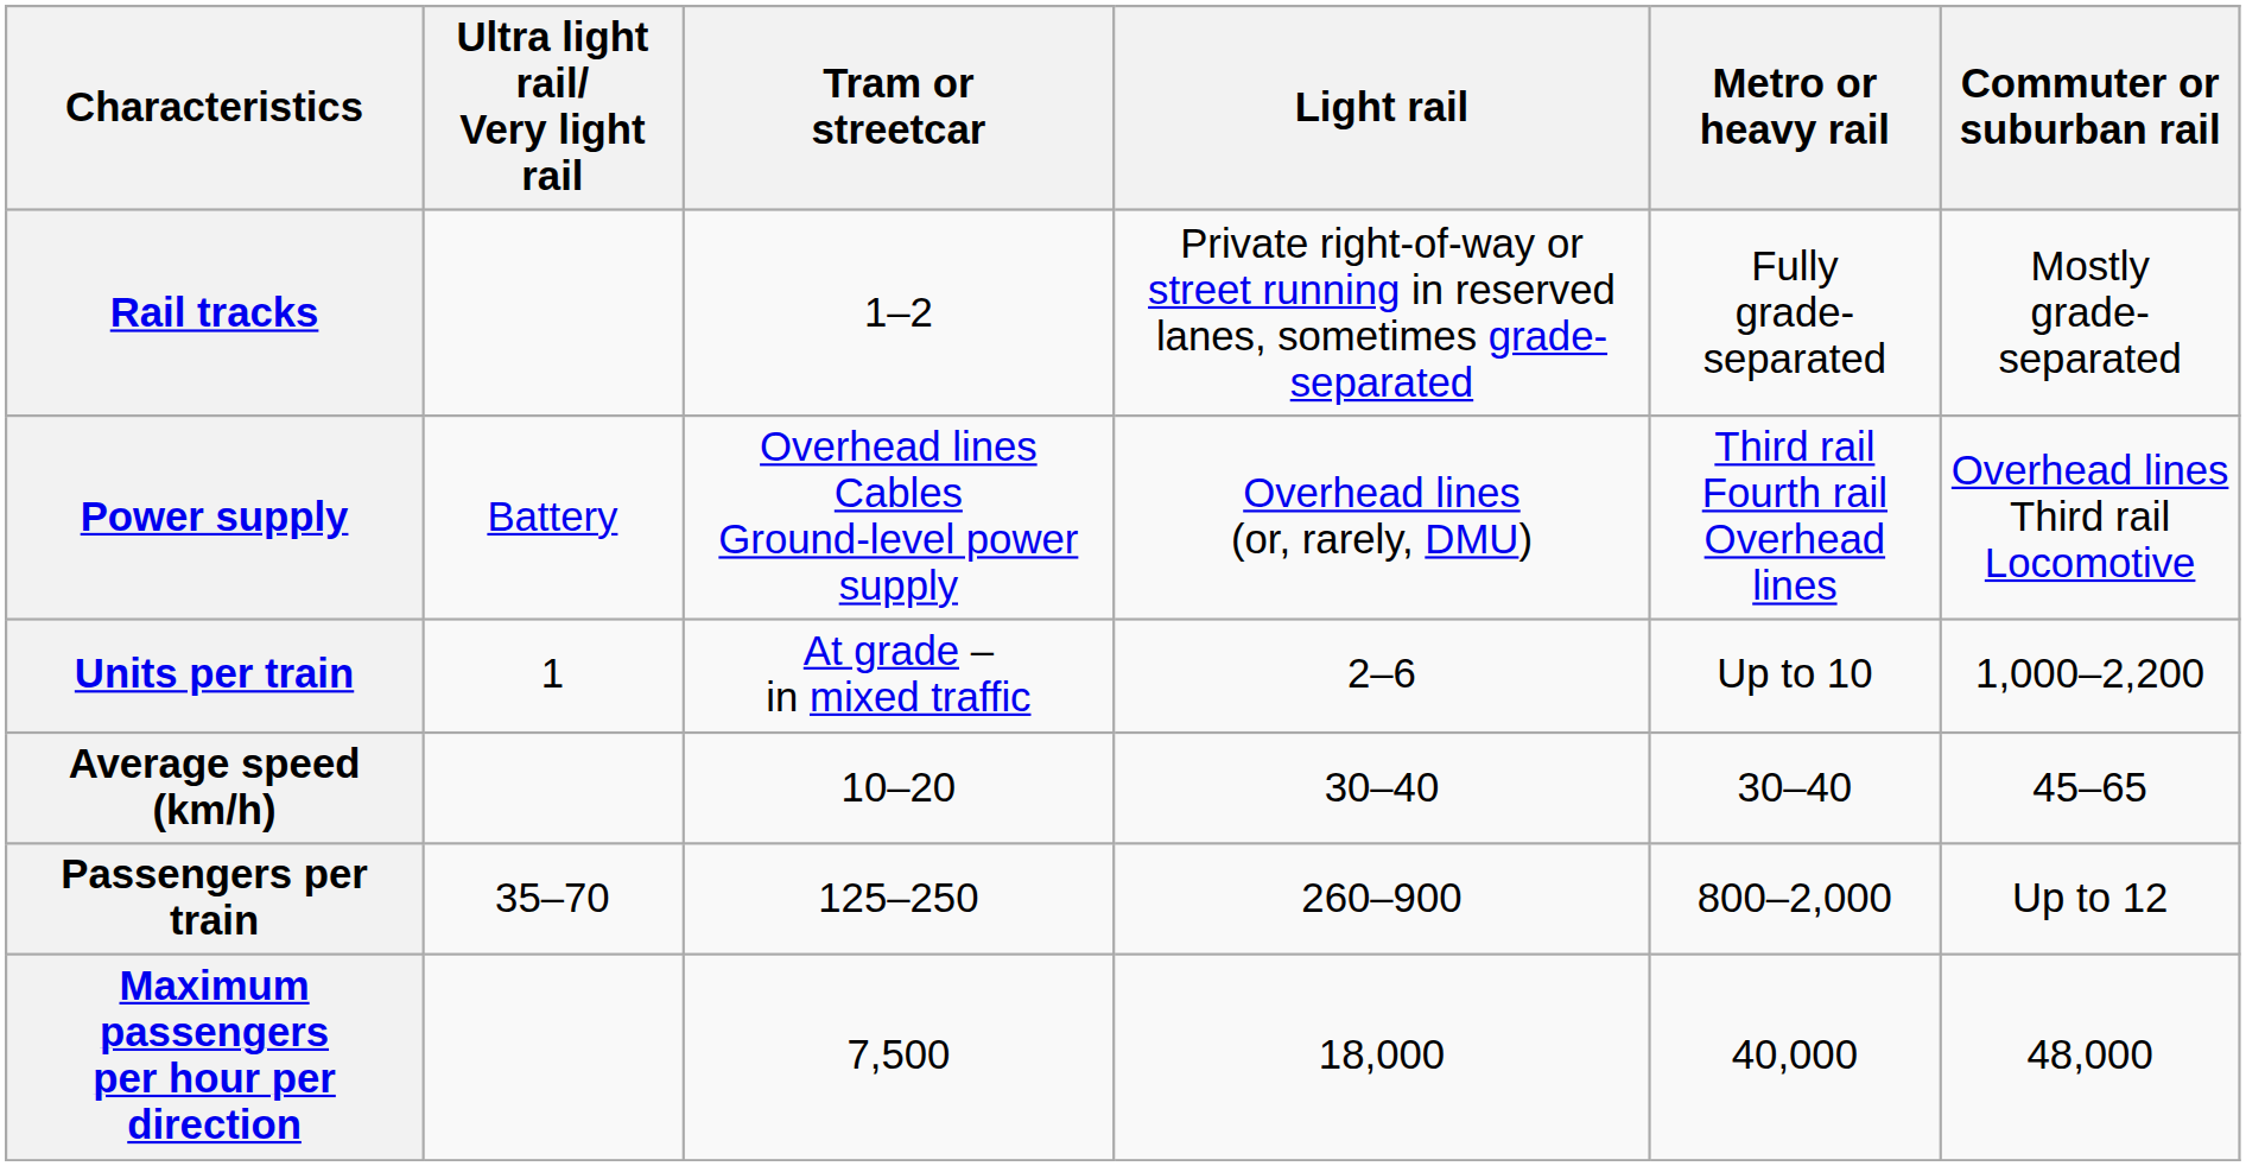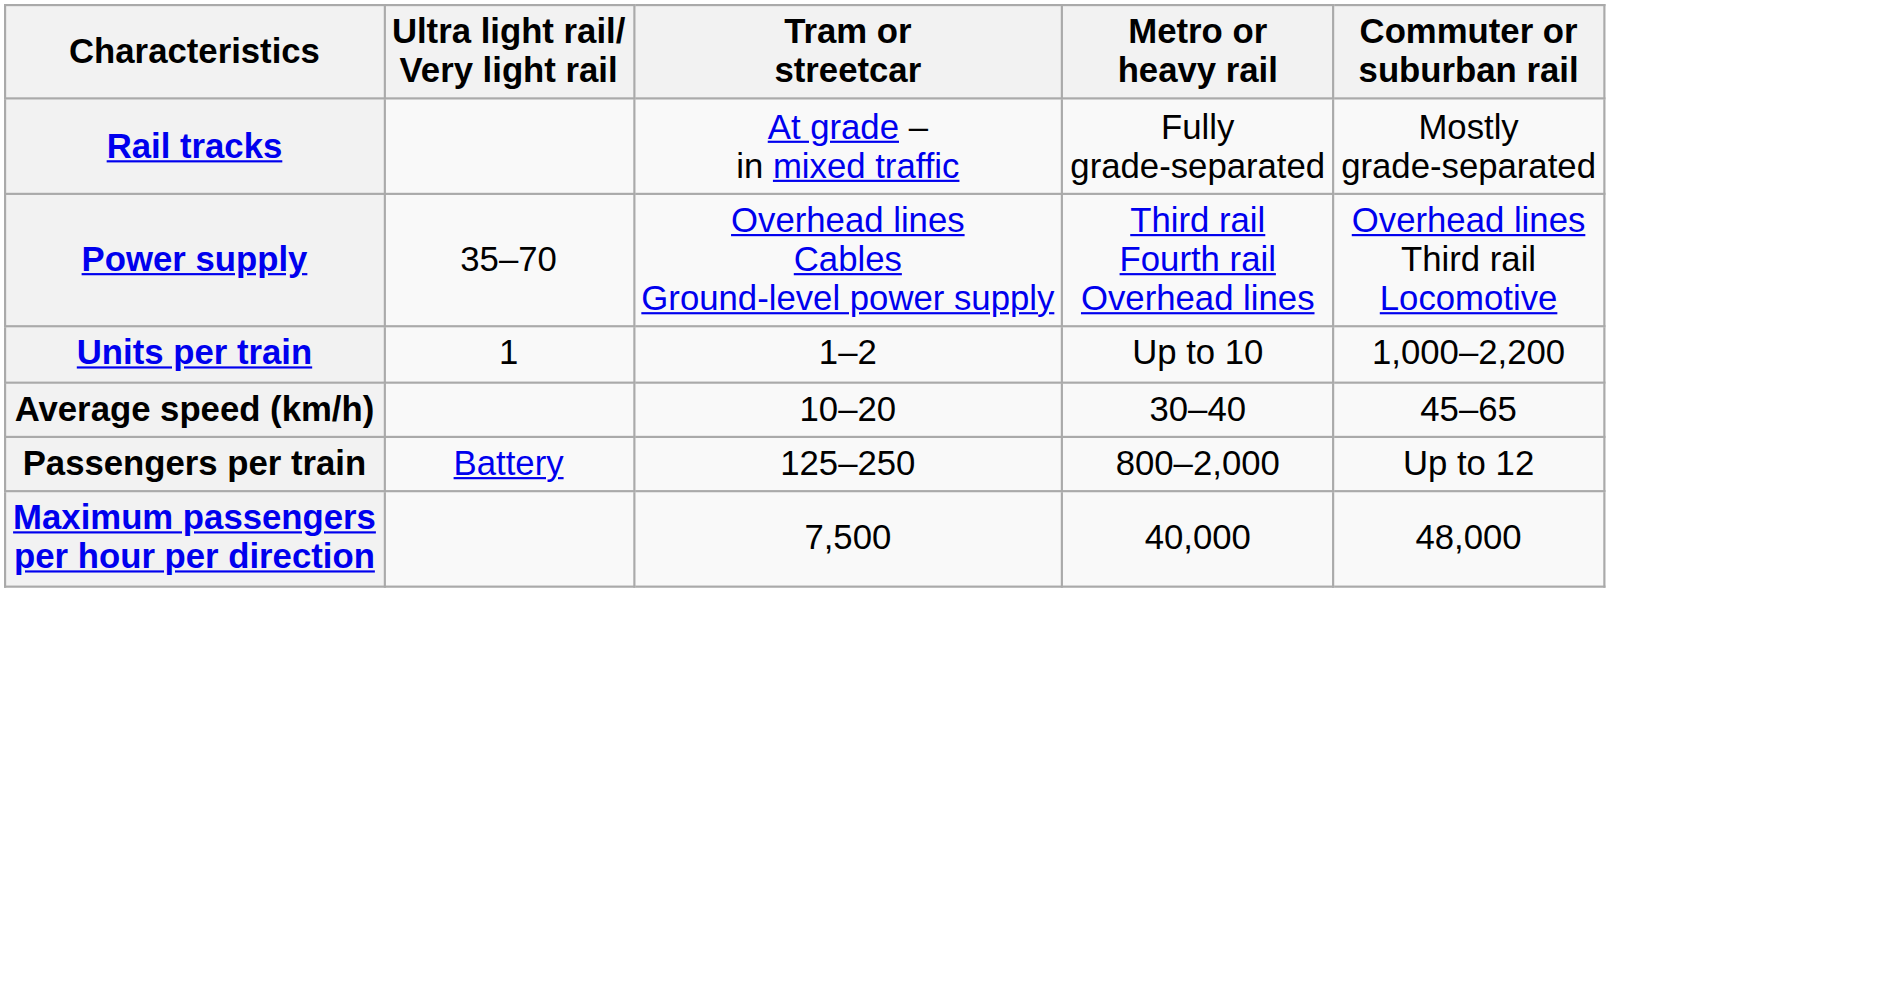- column: Light rail | Private right-of-way or street running in reserved lanes, sometimes grade-separated | Overhead lines (or, rarely, DMU) | 2–6 | 30–40 | 260–900 | 18,000
Rail tracks | Tram or streetcar: 1–2 -> At grade – in mixed traffic
Power supply | Ultra light rail/ Very light rail: Battery -> 35–70
Units per train | Tram or streetcar: At grade – in mixed traffic -> 1–2
Passengers per train | Ultra light rail/ Very light rail: 35–70 -> Battery
